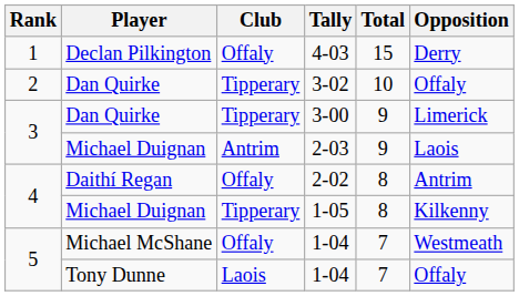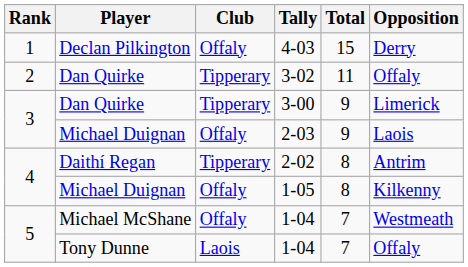3-02 | Total: 10 -> 11
2-03 | Club: Antrim -> Offaly
2-02 | Club: Offaly -> Tipperary
1-05 | Club: Tipperary -> Offaly
